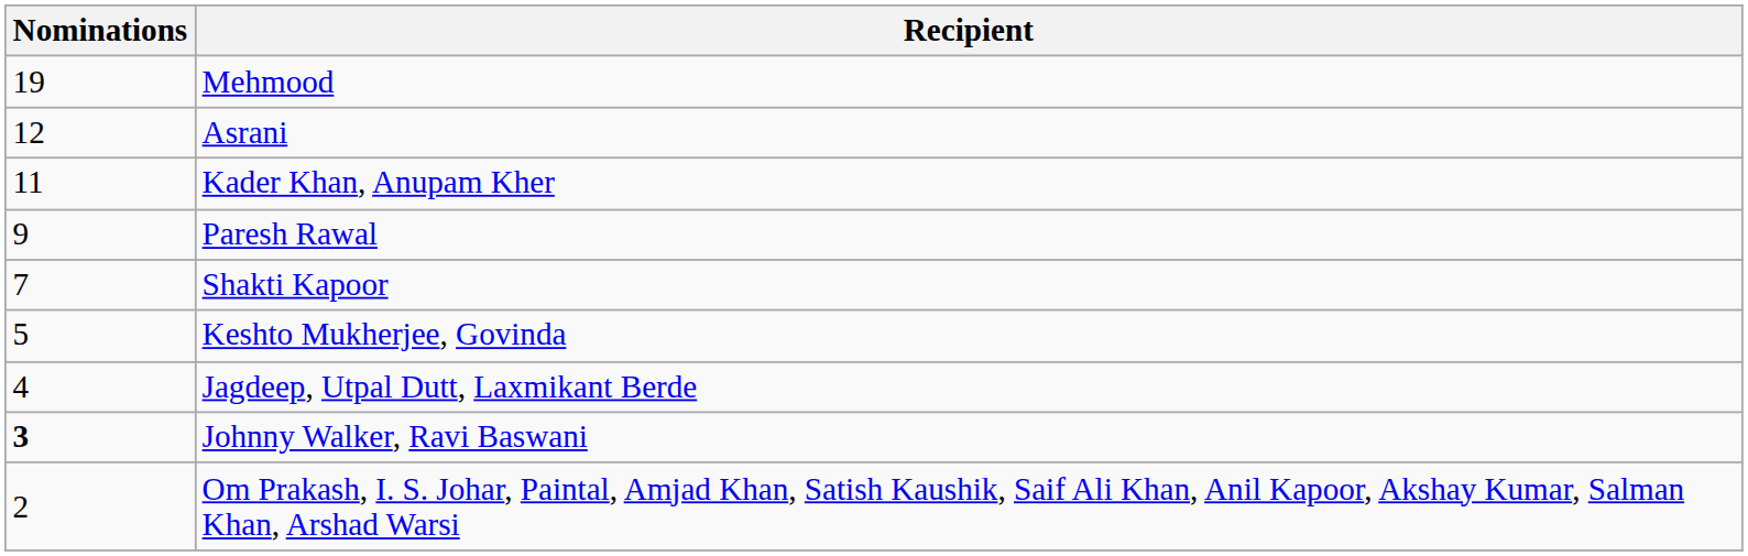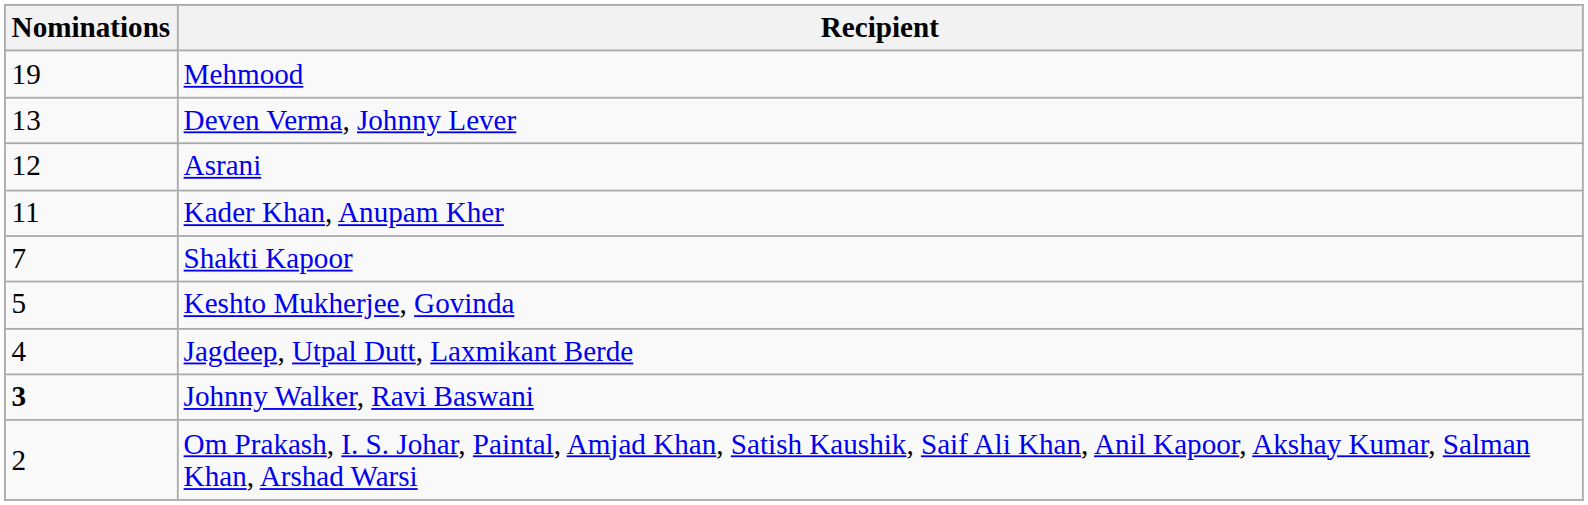+ row: 13 | Deven Verma, Johnny Lever
- row: 9 | Paresh Rawal
